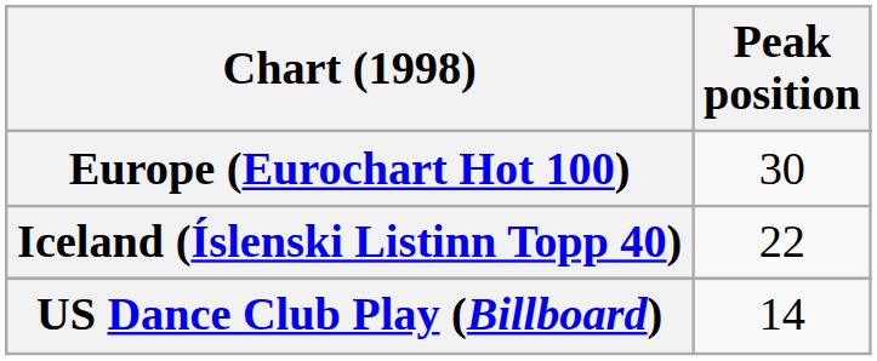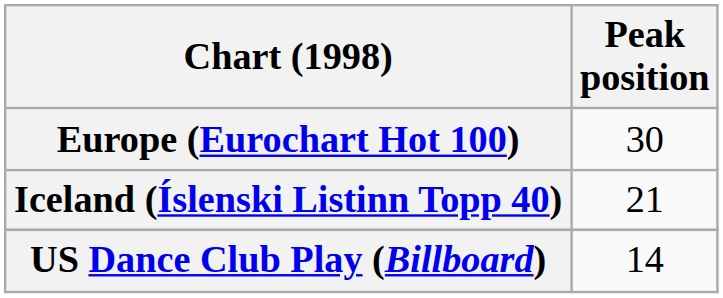Iceland (Íslenski Listinn Topp 40) | Peak position: 22 -> 21
